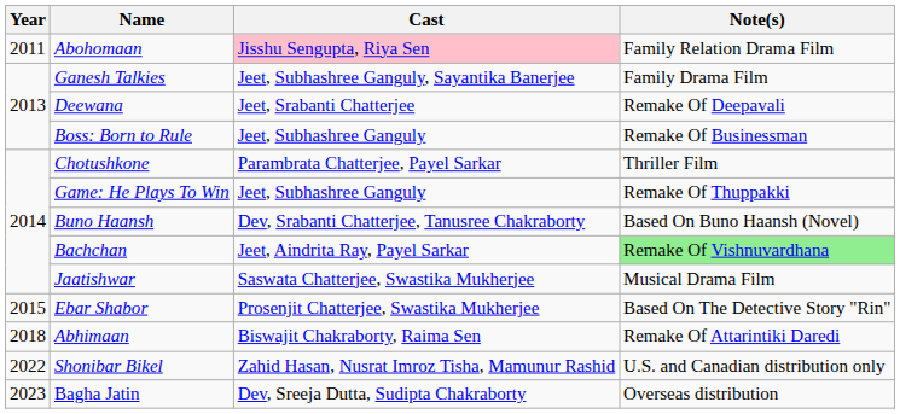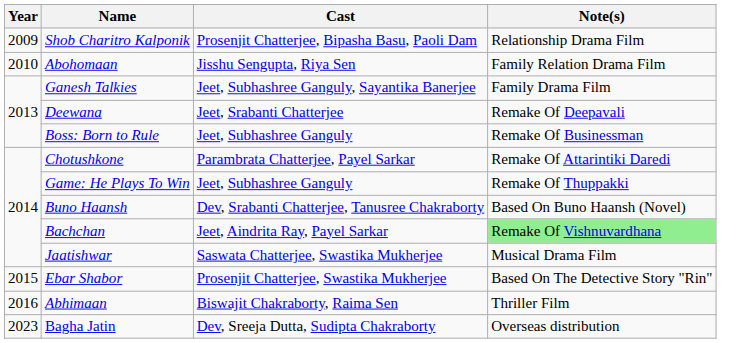+ row: 2009 | Shob Charitro Kalponik | Prosenjit Chatterjee, Bipasha Basu, Paoli Dam | Relationship Drama Film
Abohomaan | Year: 2011 -> 2010
Abohomaan | Cast: pink background -> no background
Chotushkone | Note(s): Thriller Film -> Remake Of Attarintiki Daredi
Abhimaan | Year: 2018 -> 2016
Abhimaan | Note(s): Remake Of Attarintiki Daredi -> Thriller Film
- row: 2022 | Shonibar Bikel | Zahid Hasan, Nusrat Imroz Tisha, Mamunur Rashid | U.S. and Canadian distribution only
